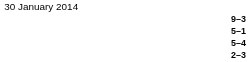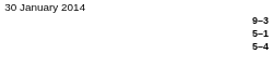- row: 2–3
